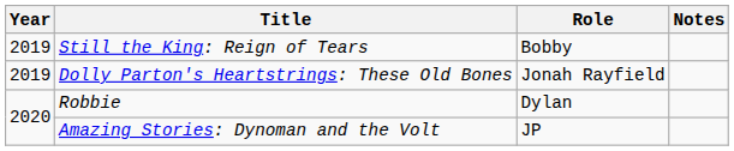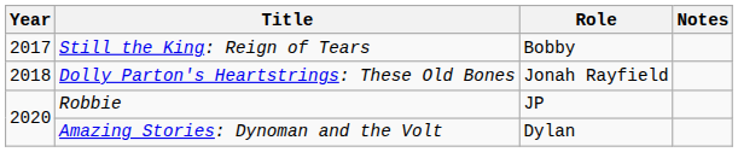Still the King: Reign of Tears | Year: 2019 -> 2017
Dolly Parton's Heartstrings: These Old Bones | Year: 2019 -> 2018
Robbie | Role: Dylan -> JP
Amazing Stories: Dynoman and the Volt | Role: JP -> Dylan
